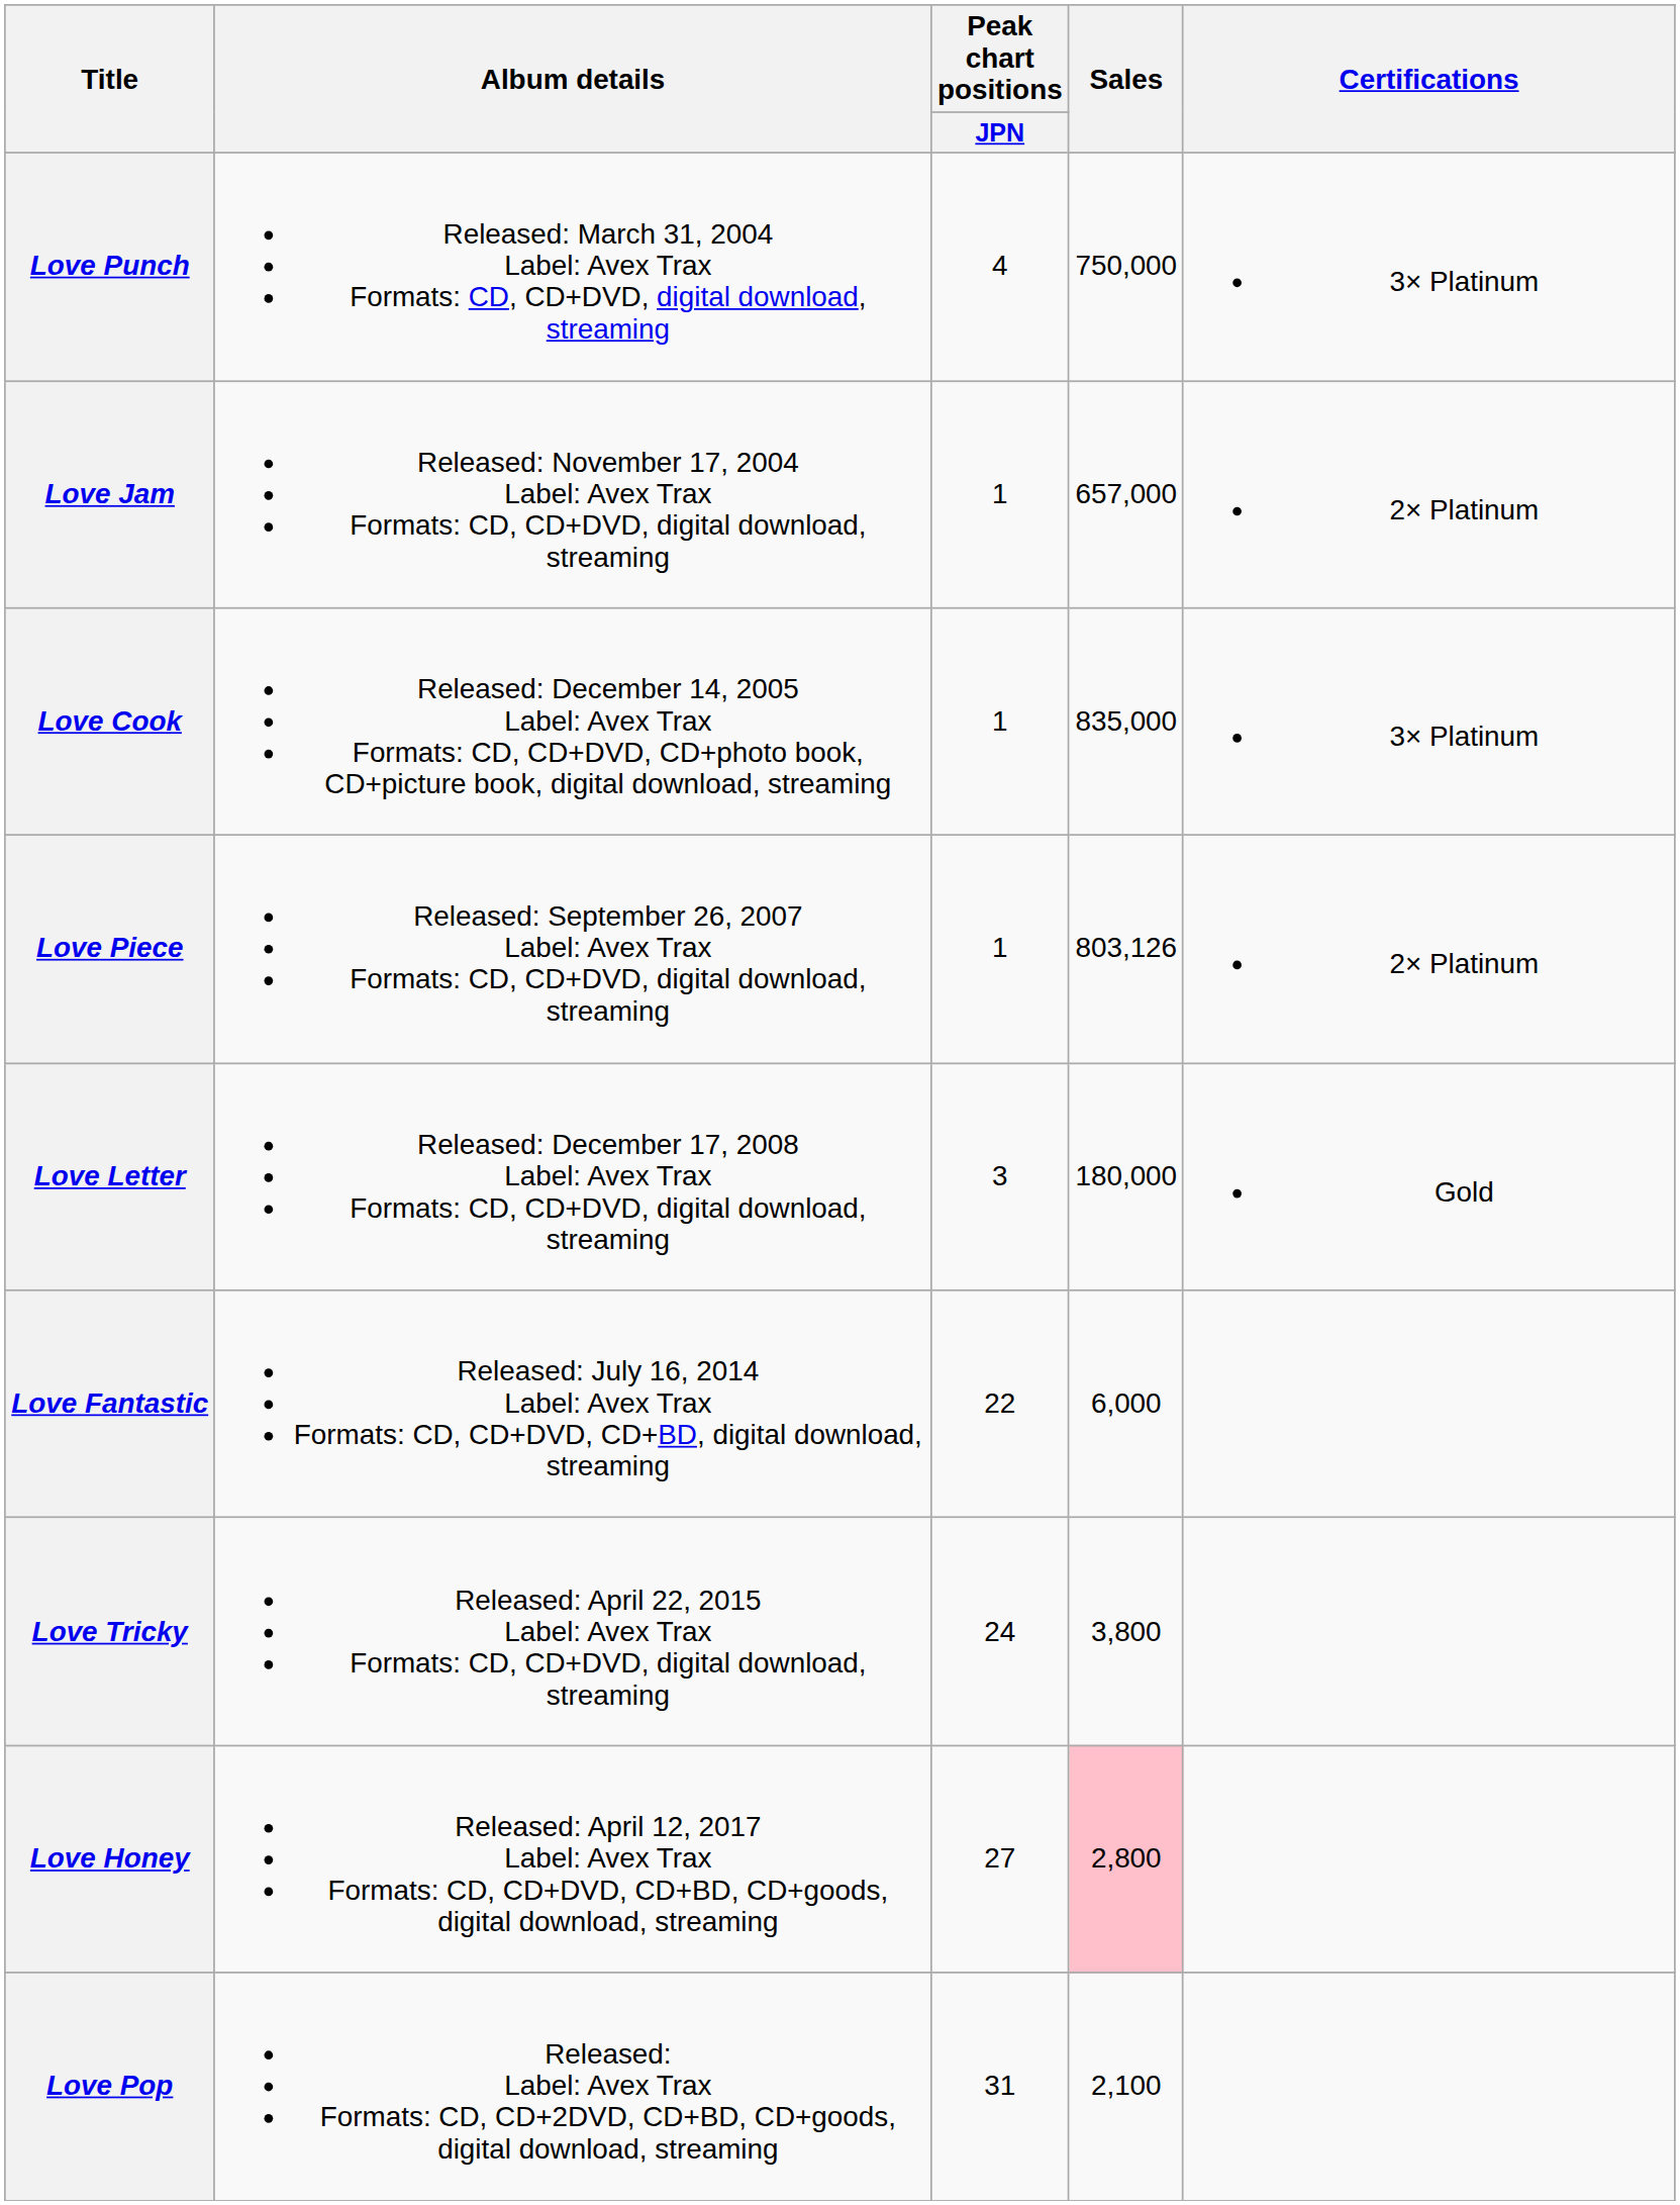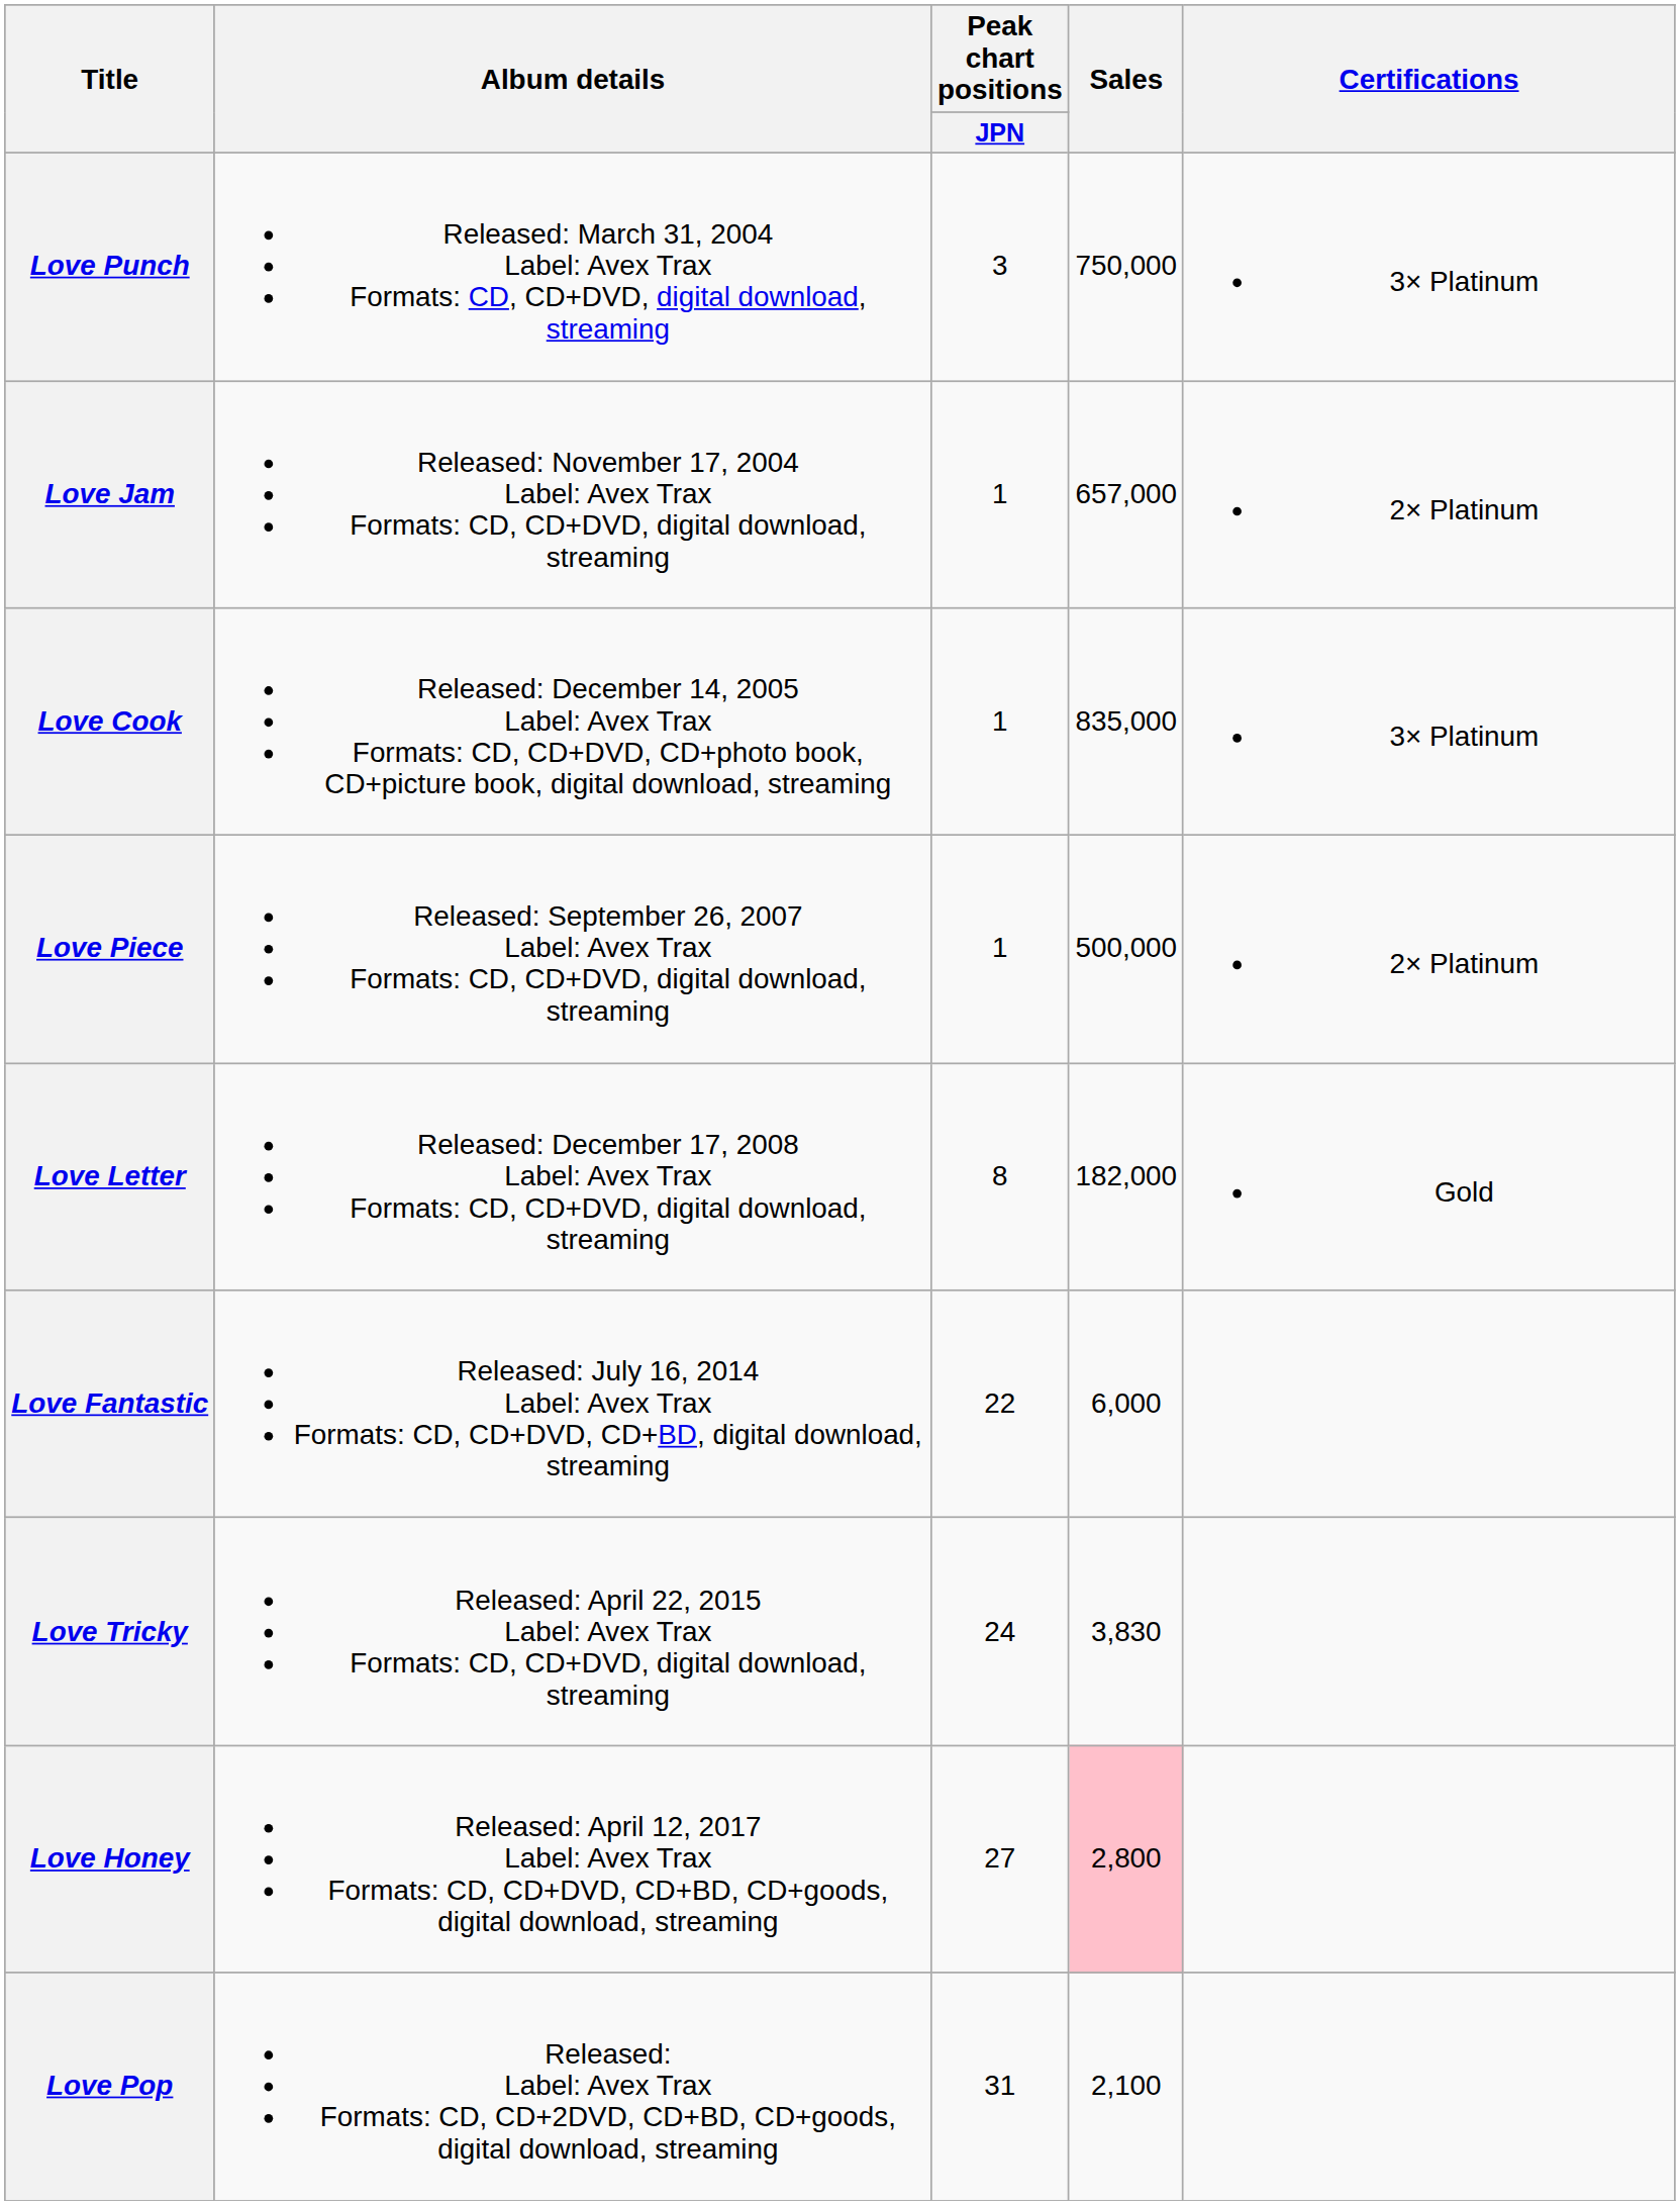Love Punch | Peak chart positions / JPN: 4 -> 3
Love Piece | Sales: 803,126 -> 500,000
Love Letter | Peak chart positions / JPN: 3 -> 8
Love Letter | Sales: 180,000 -> 182,000
Love Tricky | Sales: 3,800 -> 3,830
